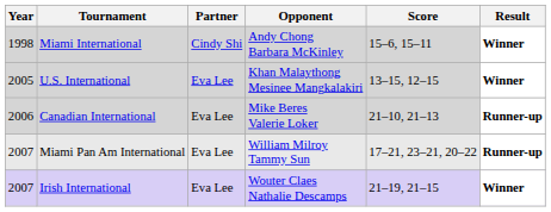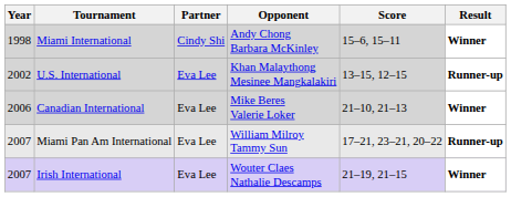U.S. International | Year: 2005 -> 2002
U.S. International | Result: Winner -> Runner-up
Canadian International | Result: Runner-up -> Winner
